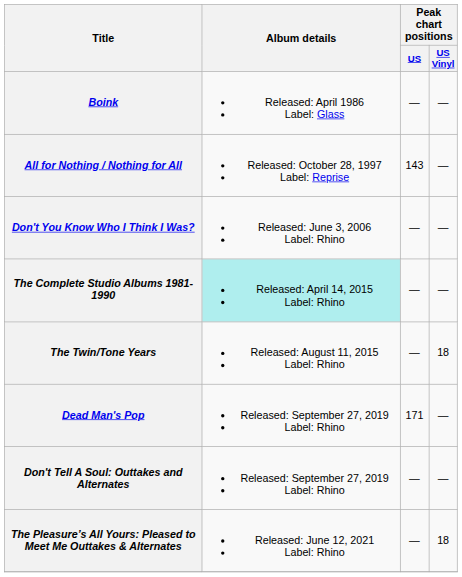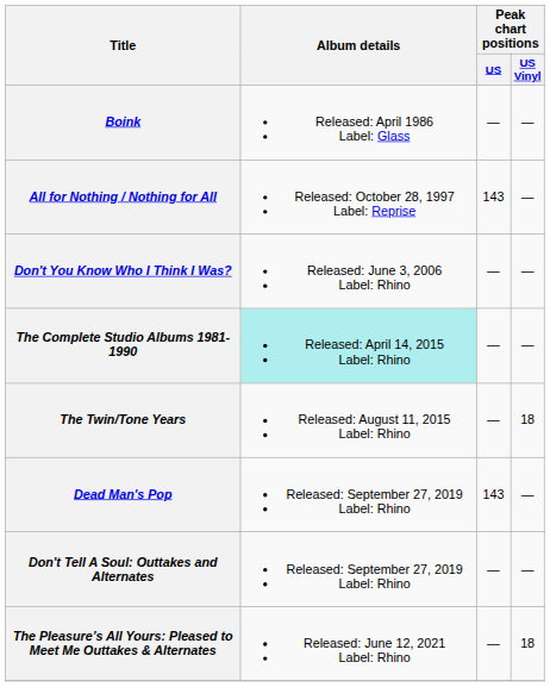Dead Man's Pop | Peak chart positions / US: 171 -> 143
